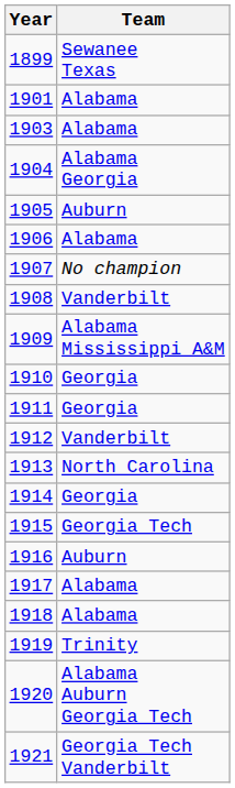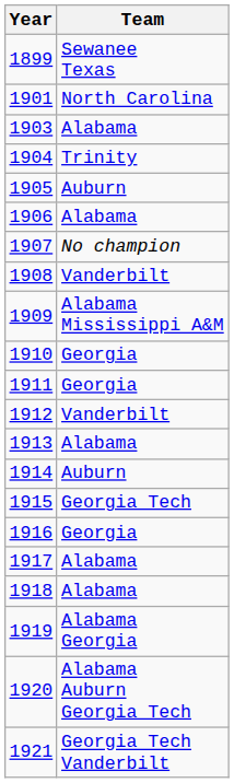1901 | Team: Alabama -> North Carolina
1904 | Team: Alabama Georgia -> Trinity
1913 | Team: North Carolina -> Alabama
1914 | Team: Georgia -> Auburn
1916 | Team: Auburn -> Georgia
1919 | Team: Trinity -> Alabama Georgia
